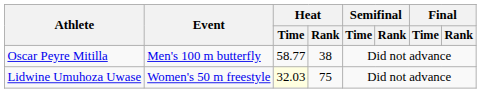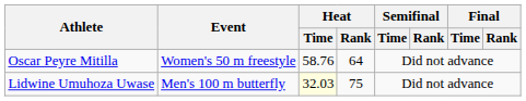Oscar Peyre Mitilla | Event: Men's 100 m butterfly -> Women's 50 m freestyle
Oscar Peyre Mitilla | Heat / Time: 58.77 -> 58.76
Oscar Peyre Mitilla | Heat / Rank: 38 -> 64
Lidwine Umuhoza Uwase | Event: Women's 50 m freestyle -> Men's 100 m butterfly
